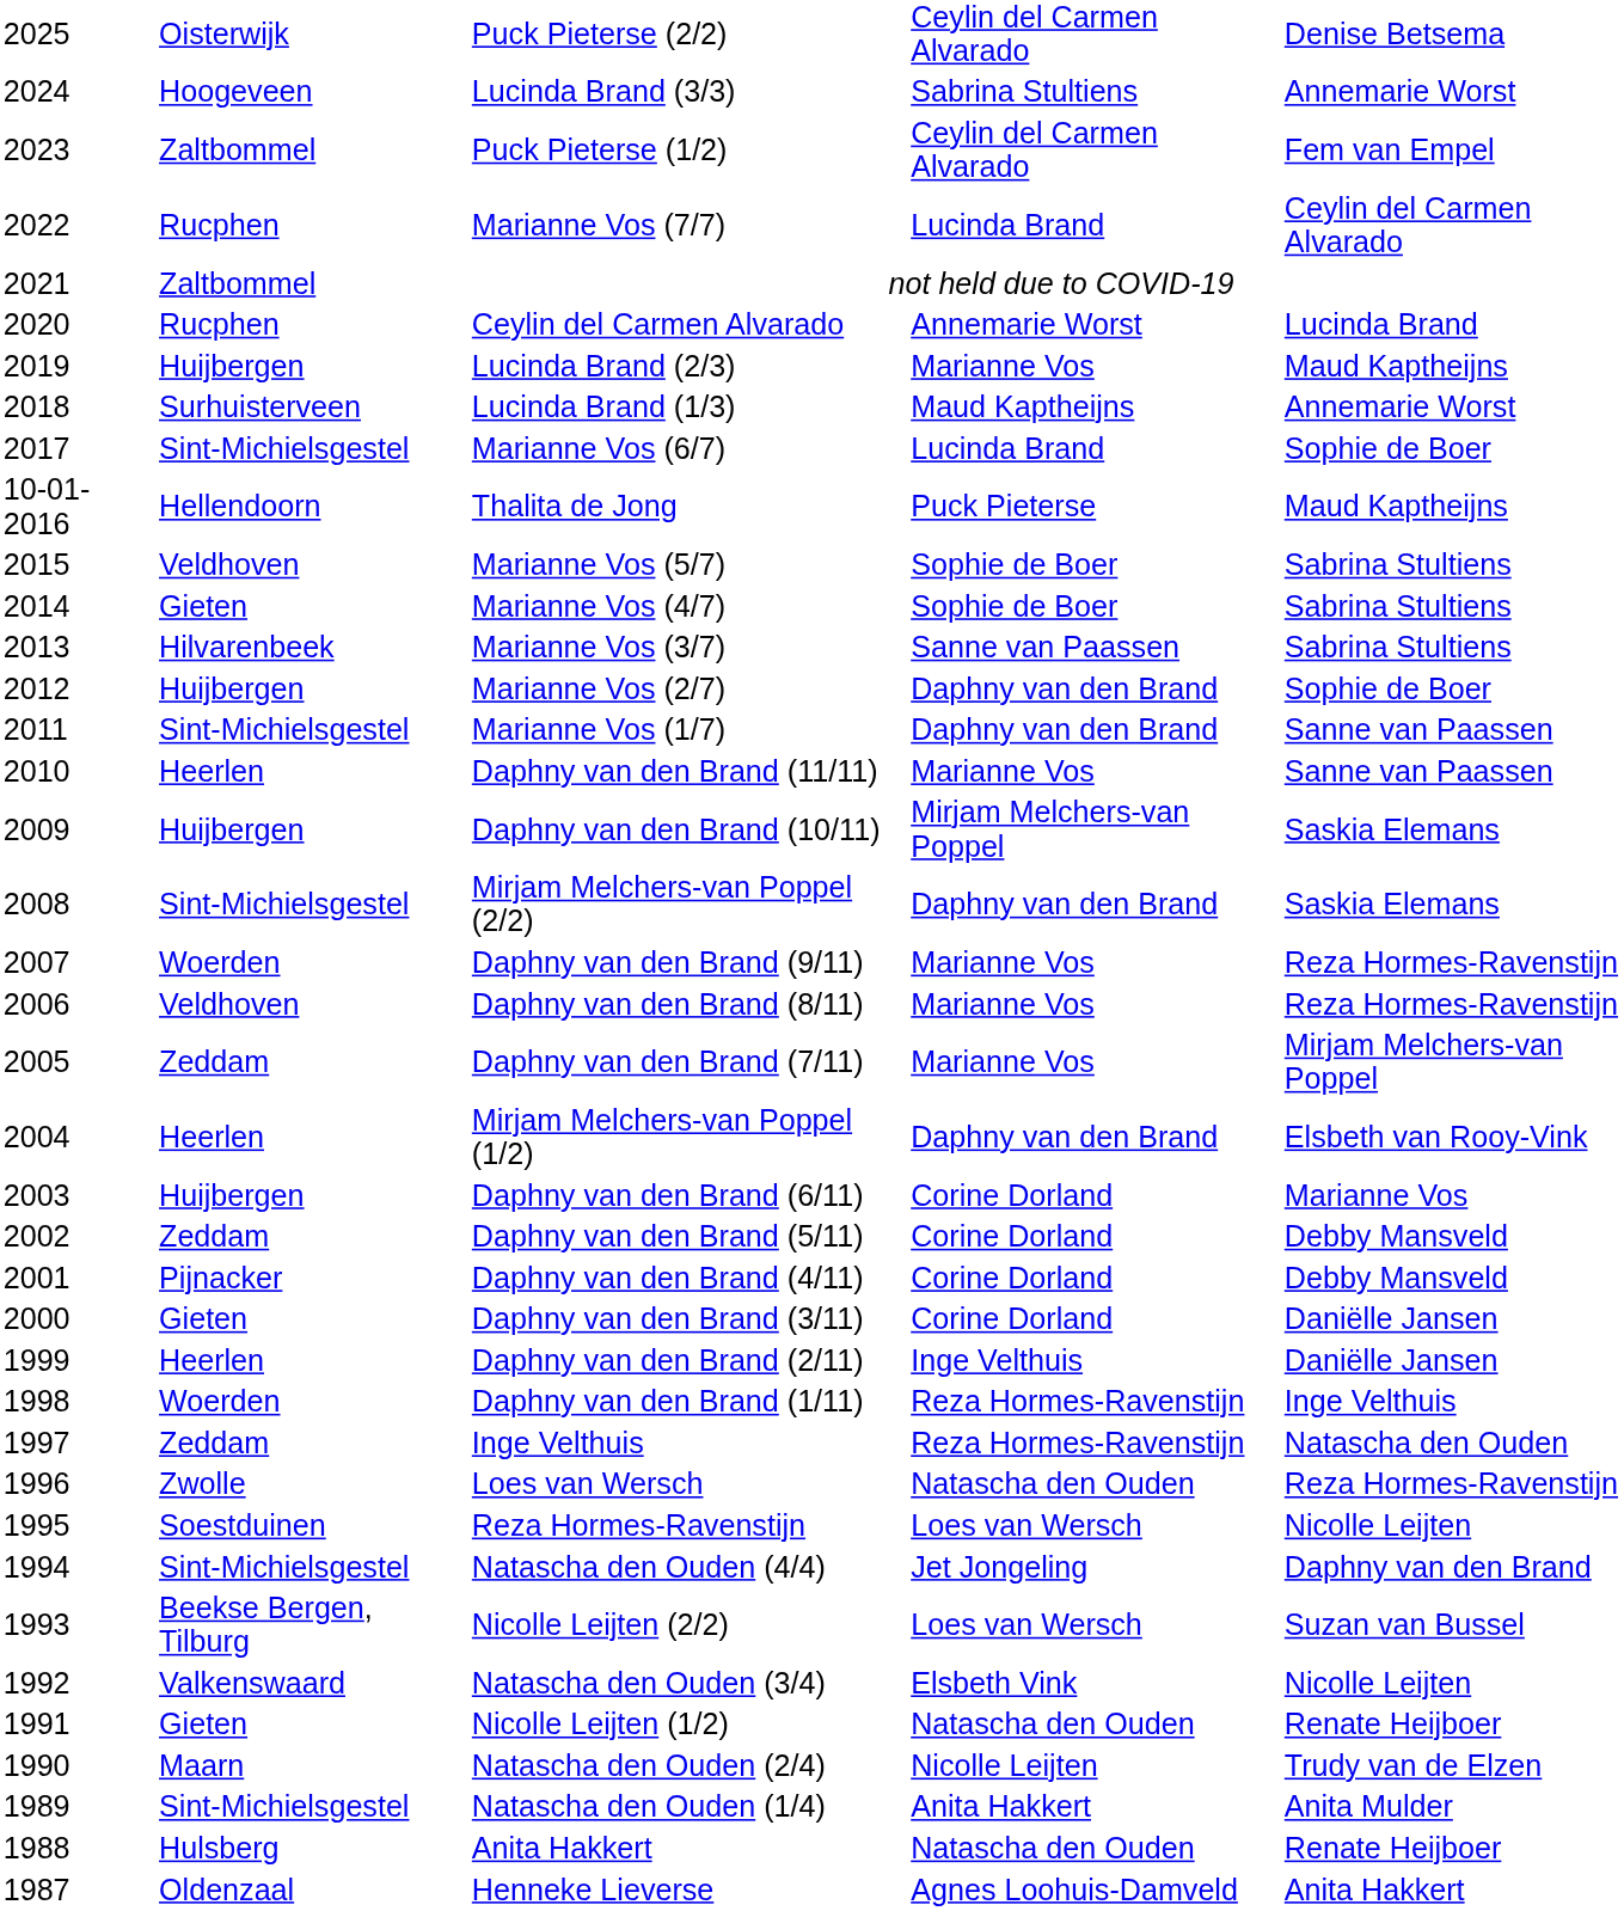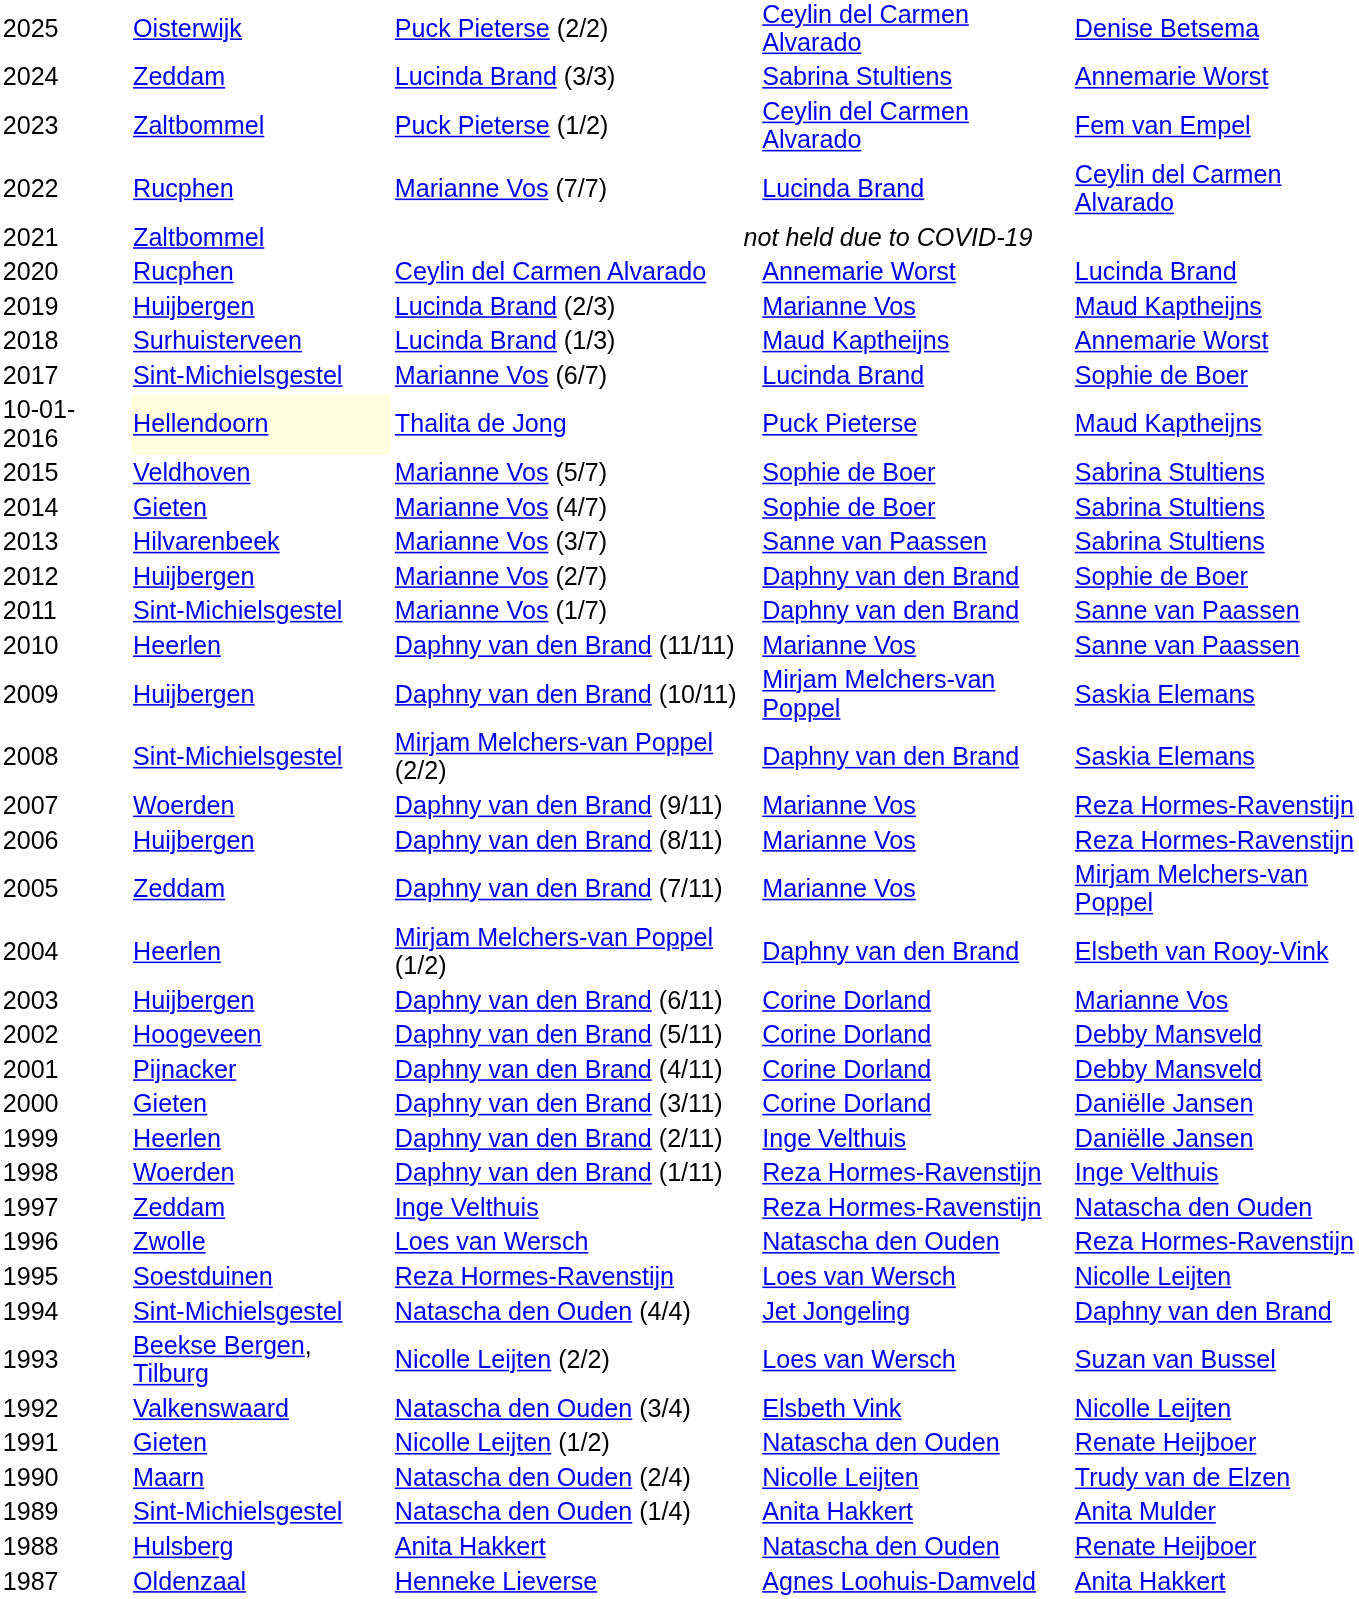Lucinda Brand (3/3) | column 2: Hoogeveen -> Zeddam
Thalita de Jong | column 2: no background -> lightyellow background
Daphny van den Brand (8/11) | column 2: Veldhoven -> Huijbergen
Daphny van den Brand (5/11) | column 2: Zeddam -> Hoogeveen
